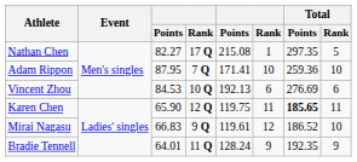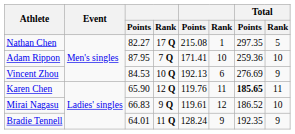Vincent Zhou | Total / Rank: 6 -> 9
Karen Chen | column 5: 119.75 -> 119.76
